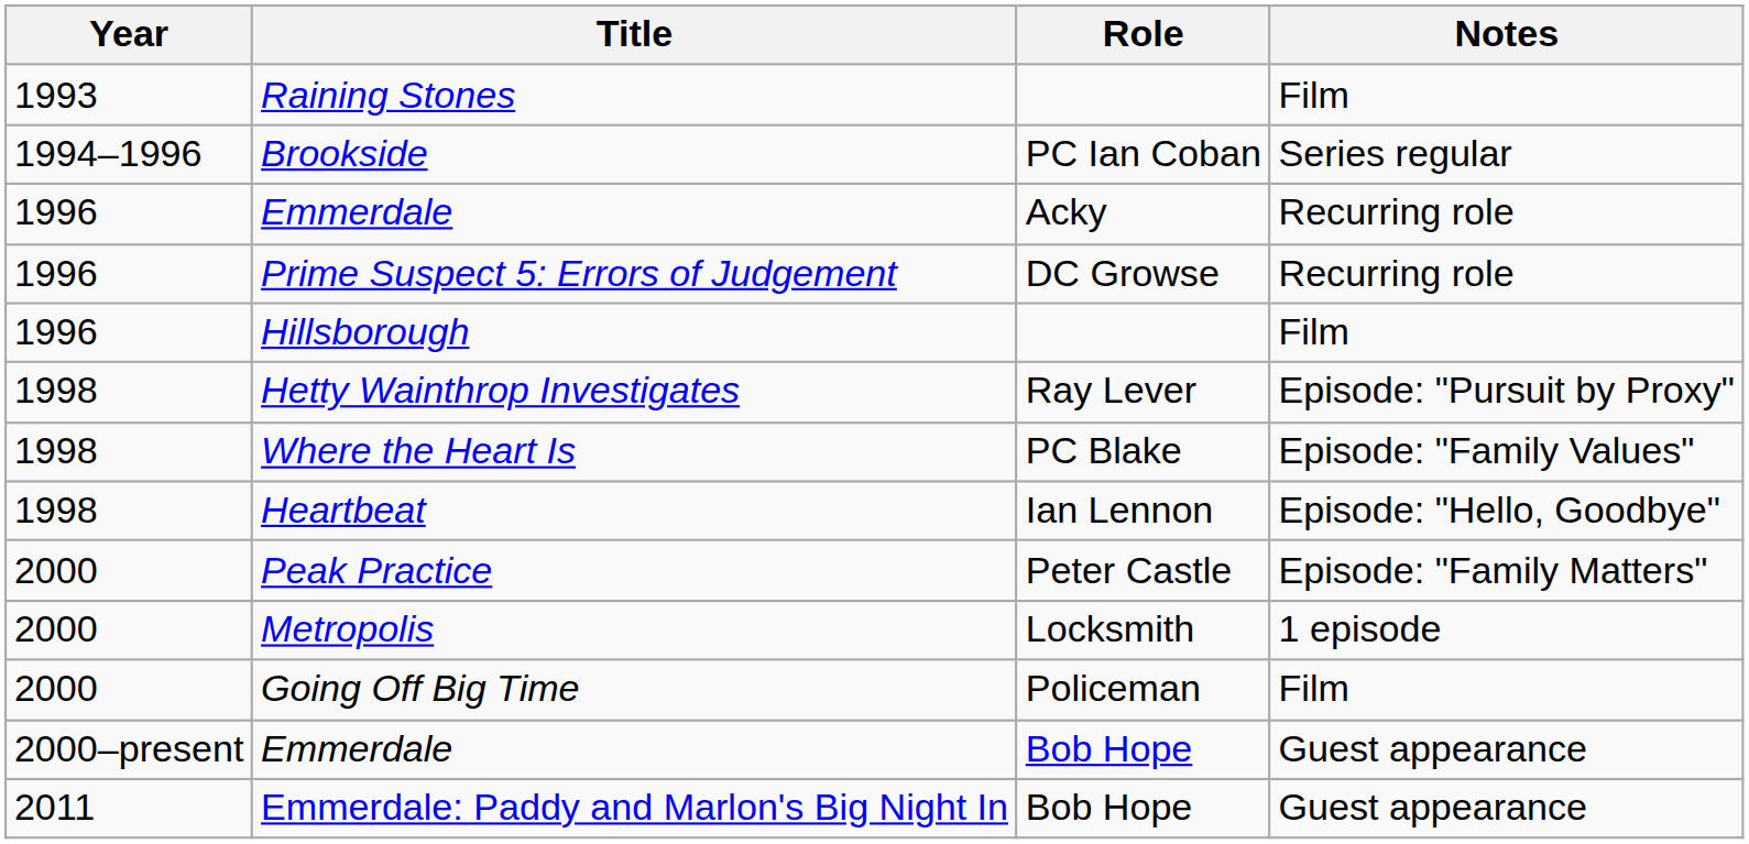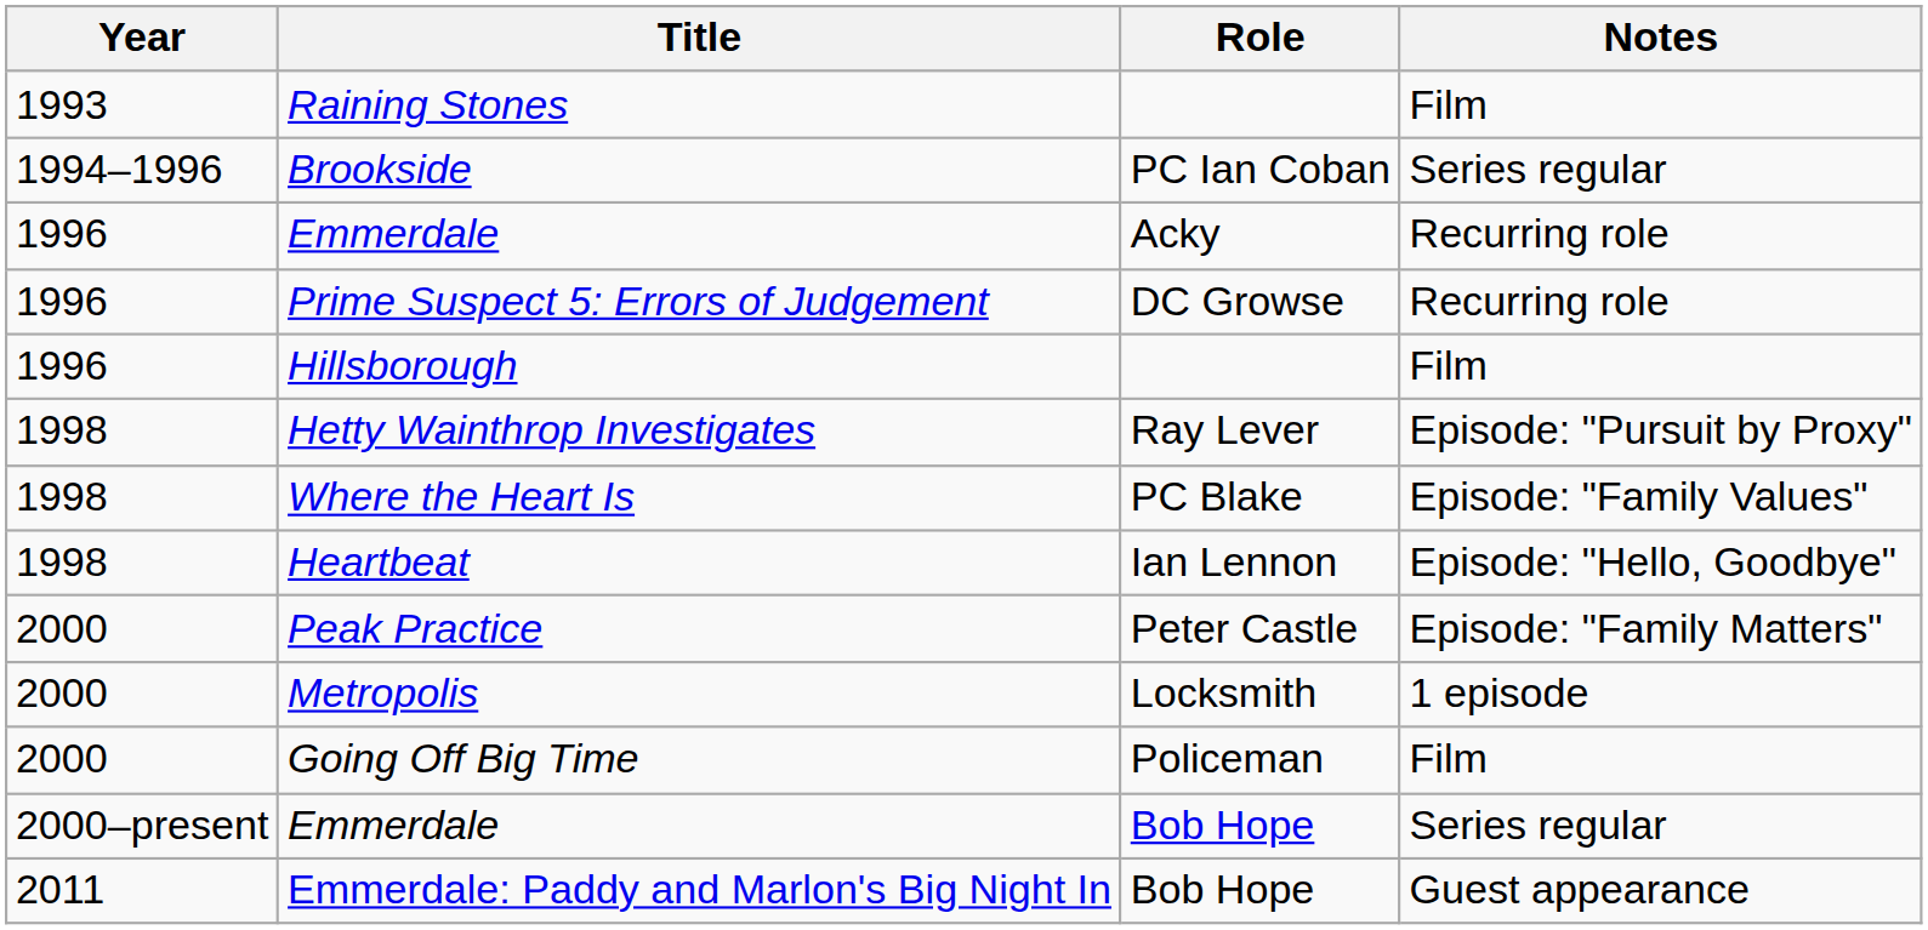Emmerdale / Bob Hope | Notes: Guest appearance -> Series regular
